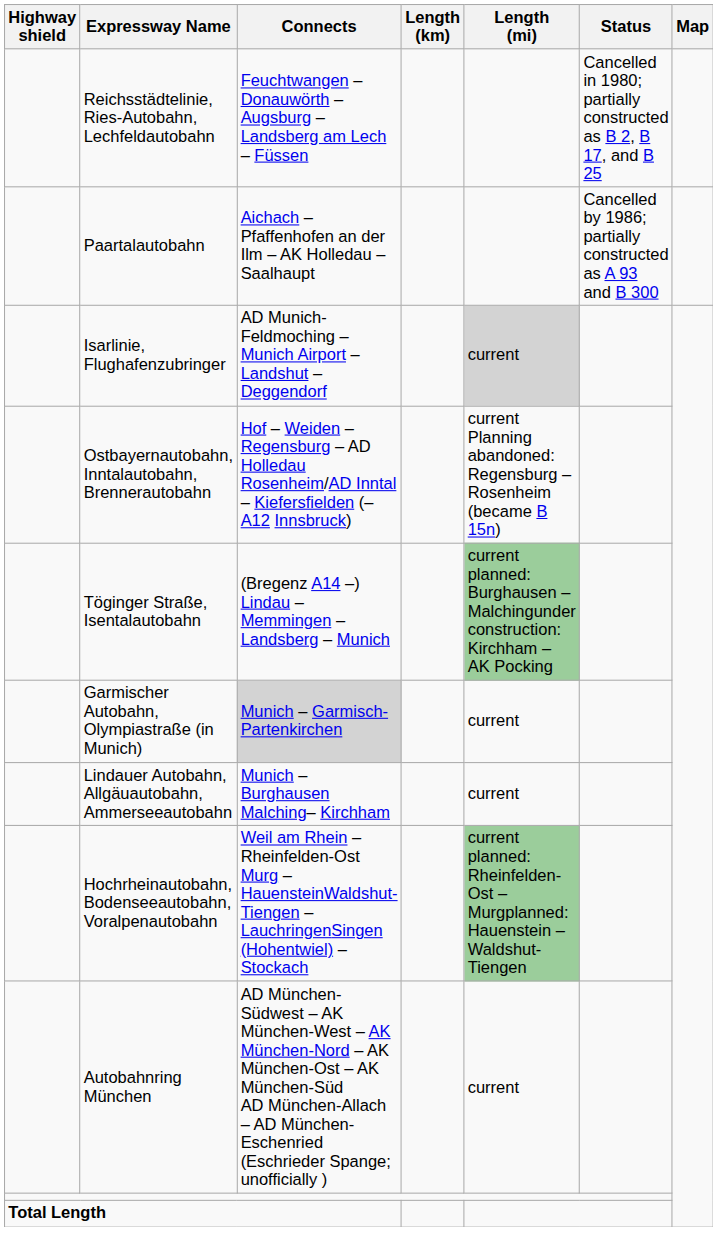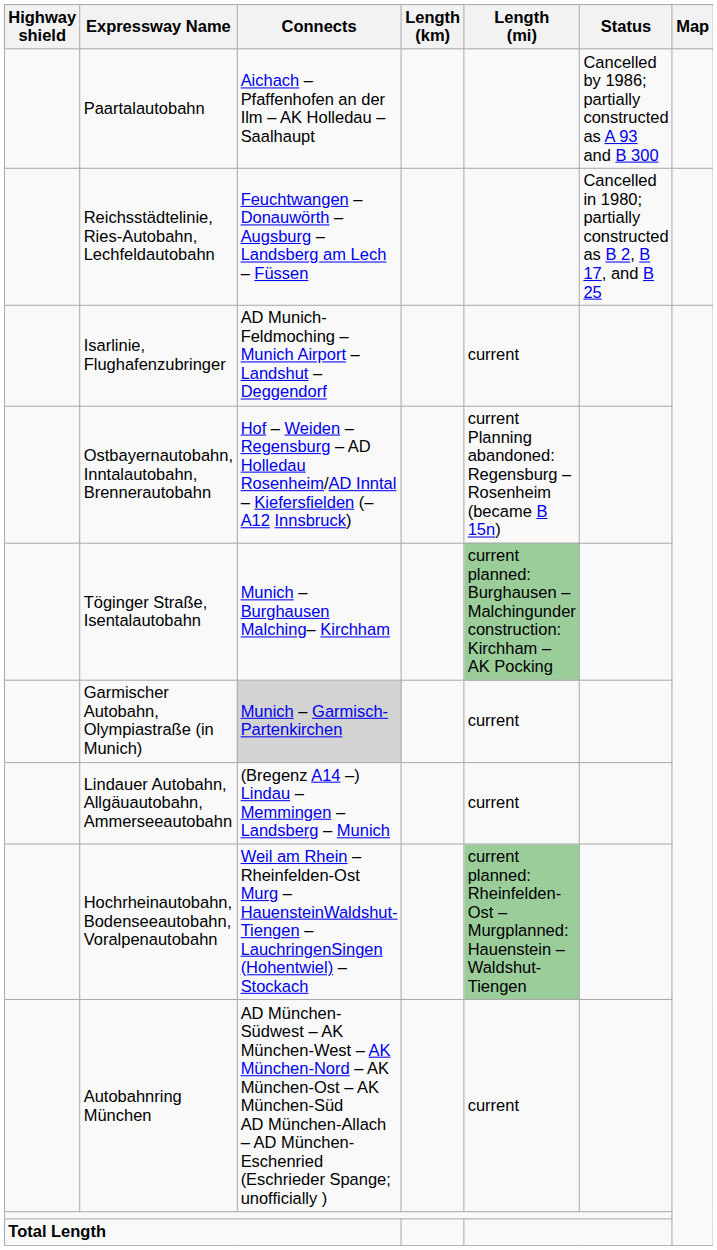rows swapped: Paartalautobahn <-> Reichsstädtelinie, Ries-Autobahn, Lechfeldautobahn
Isarlinie, Flughafenzubringer | Length (mi): lightgrey background -> no background
Töginger Straße, Isentalautobahn | Connects: (Bregenz A14 –) Lindau – Memmingen – Landsberg – Munich -> Munich – Burghausen Malching– Kirchham
Lindauer Autobahn, Allgäuautobahn, Ammerseeautobahn | Connects: Munich – Burghausen Malching– Kirchham -> (Bregenz A14 –) Lindau – Memmingen – Landsberg – Munich
